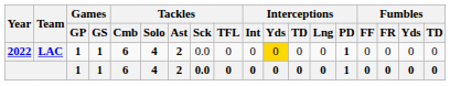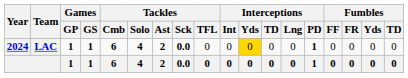LAC | Year: 2022 -> 2024
LAC | Tackles / Sck: normal -> bold
